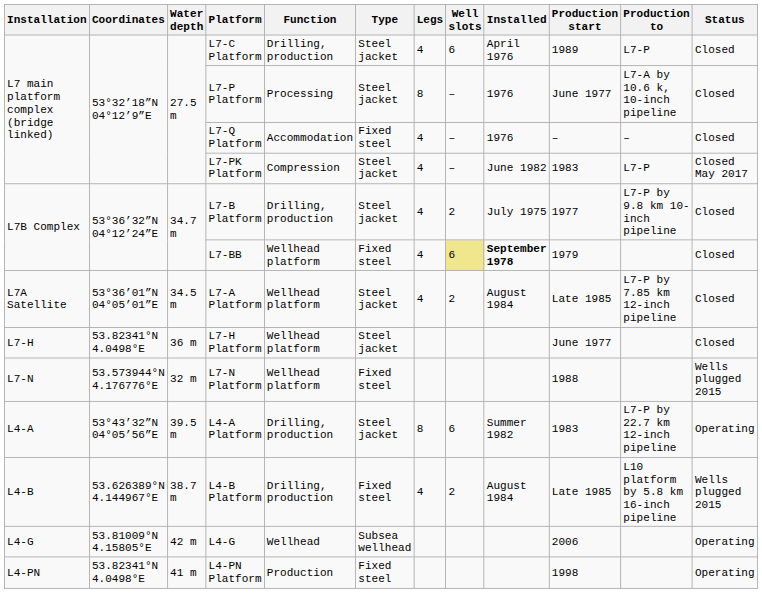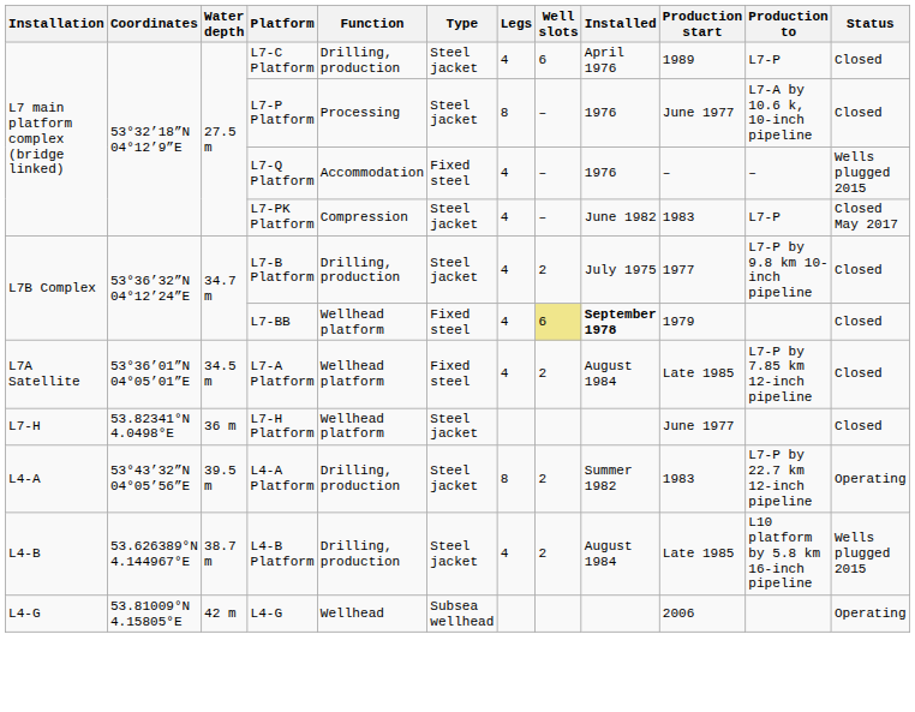L7-Q Platform | Status: Closed -> Wells plugged 2015
L7-A Platform | Type: Steel jacket -> Fixed steel
- row: L7-N | 53.573944°N 4.176776°E | 32 m | L7-N Platform | Wellhead platform | Fixed steel | 1988 | Wells plugged 2015
L4-A Platform | Well slots: 6 -> 2
L4-B Platform | Type: Fixed steel -> Steel jacket
- row: L4-PN | 53.82341°N 4.0498°E | 41 m | L4-PN Platform | Production | Fixed steel | 1998 | Operating
